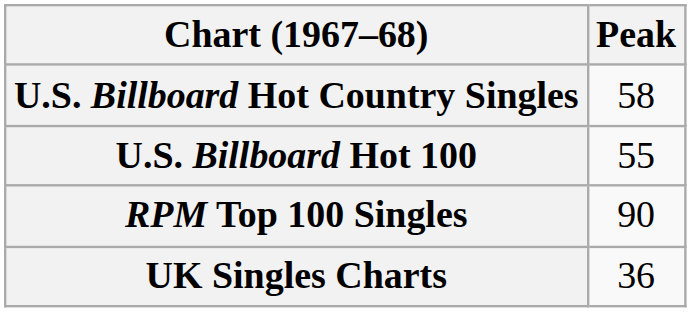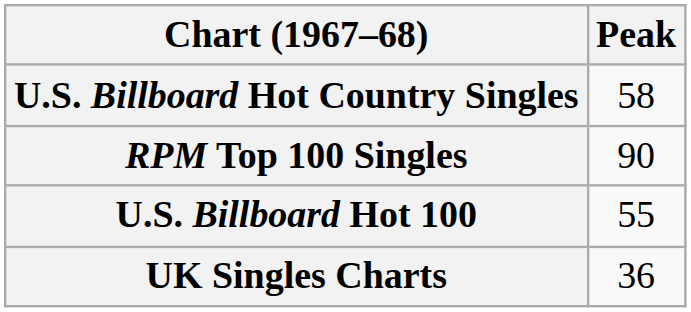rows swapped: U.S. Billboard Hot 100 <-> RPM Top 100 Singles
